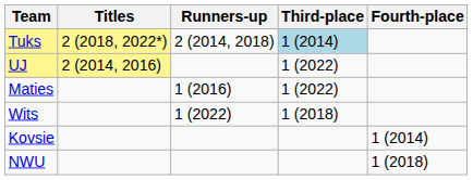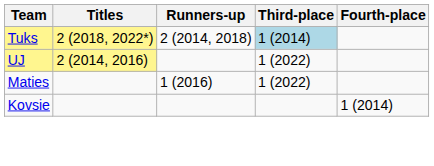- row: Wits | 1 (2022) | 1 (2018)
- row: NWU | 1 (2018)
